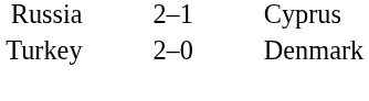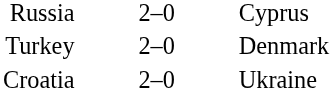Russia | column 2: 2–1 -> 2–0
+ row: Croatia | 2–0 | Ukraine
